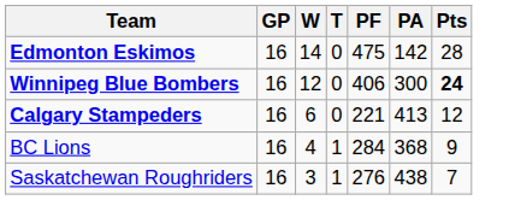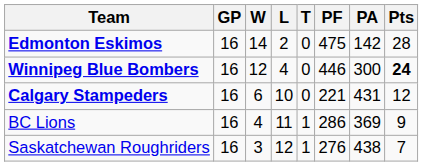+ column: L | 2 | 4 | 10 | 11 | 12
Winnipeg Blue Bombers | PF: 406 -> 446
Calgary Stampeders | PA: 413 -> 431
BC Lions | PF: 284 -> 286
BC Lions | PA: 368 -> 369
